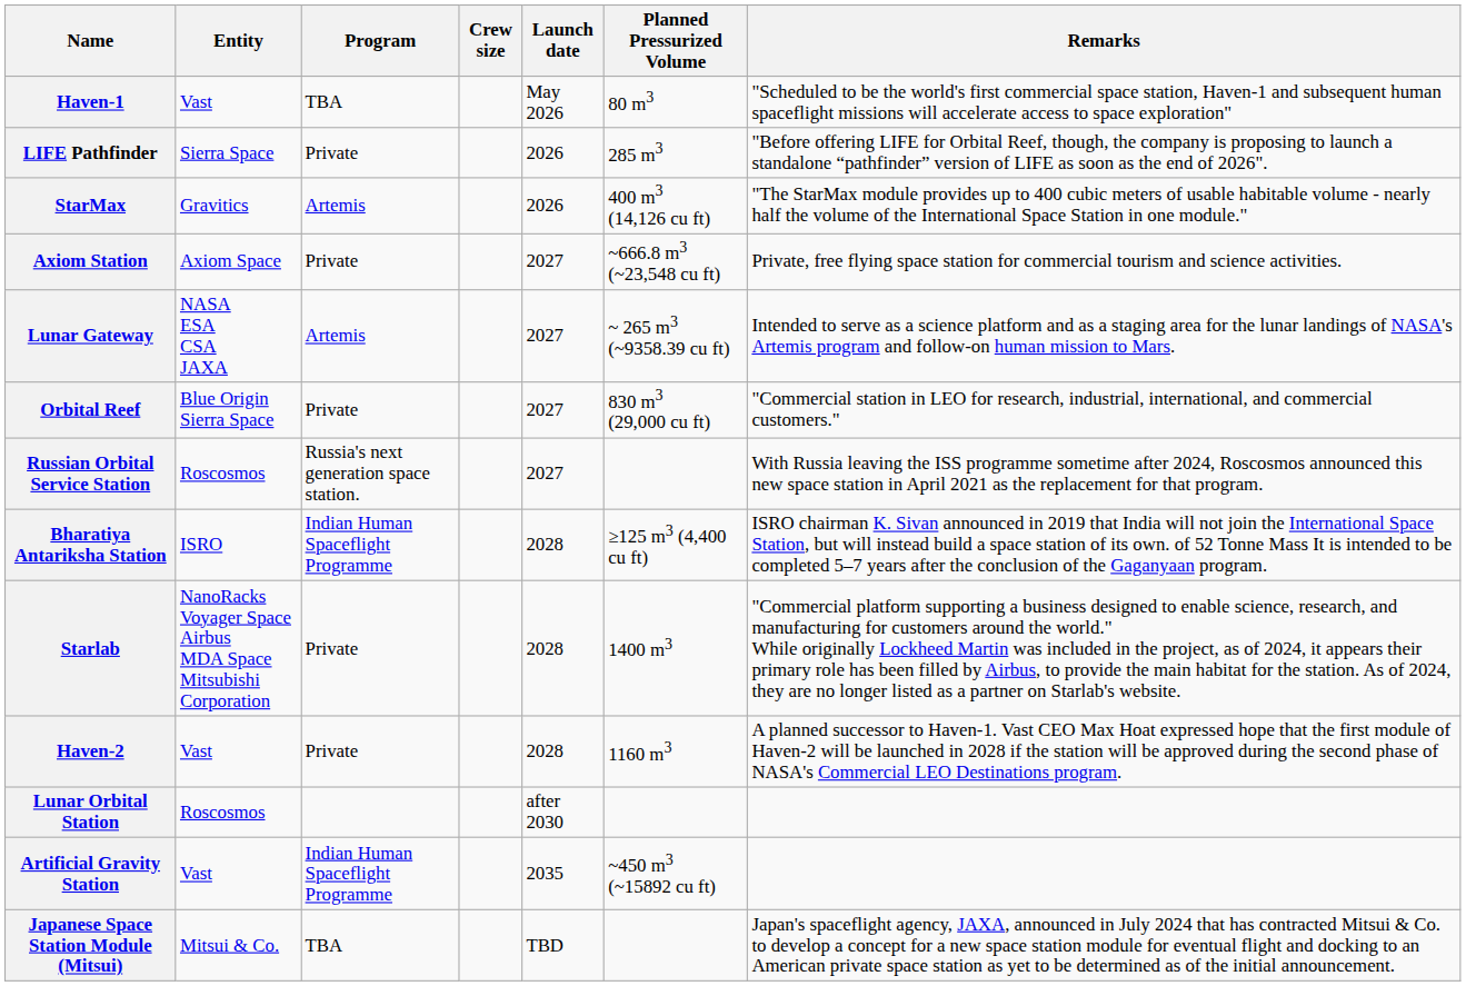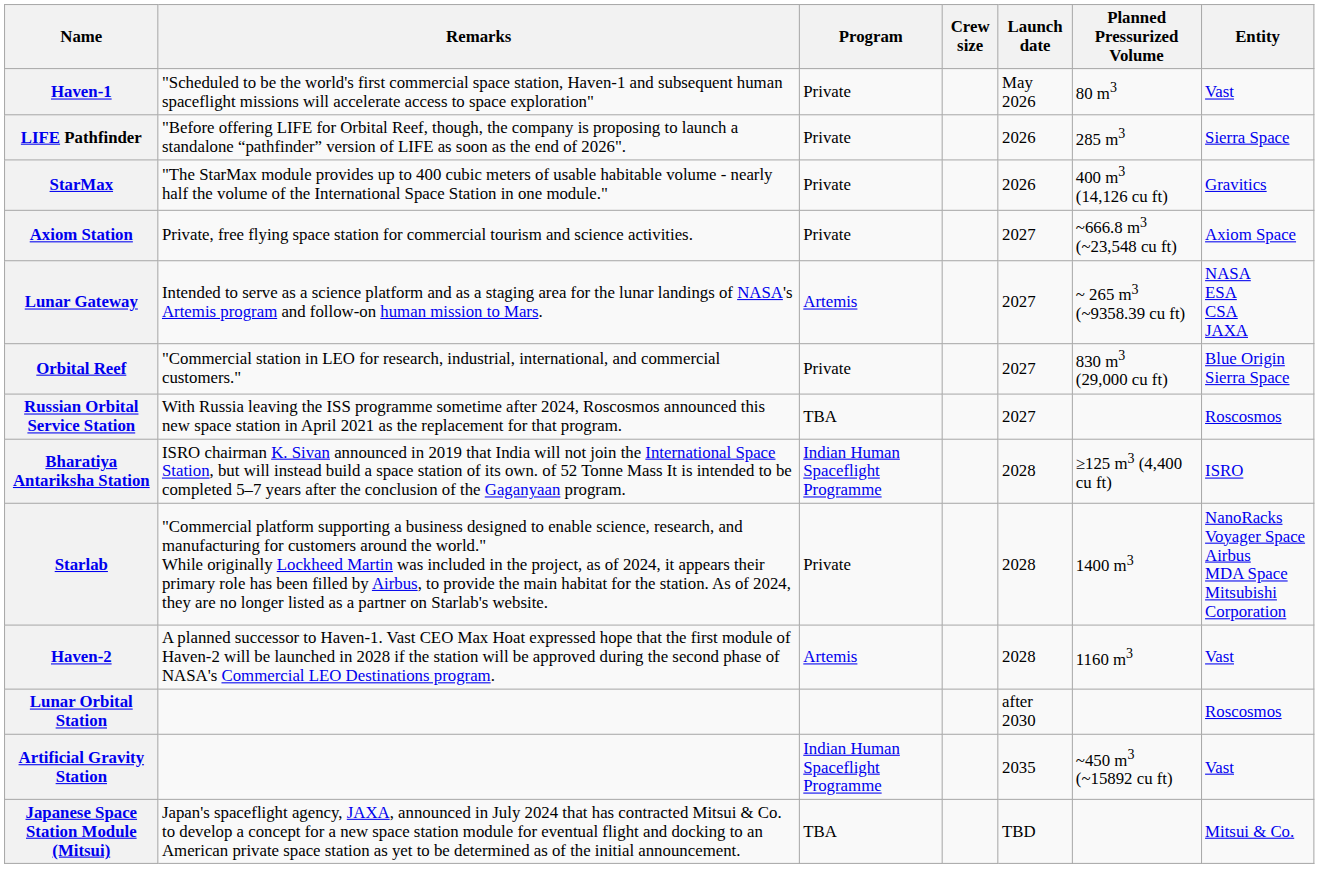columns swapped: Entity <-> Remarks
Haven-1 | Program: TBA -> Private
StarMax | Program: Artemis -> Private
Russian Orbital Service Station | Program: Russia's next generation space station. -> TBA
Haven-2 | Program: Private -> Artemis
